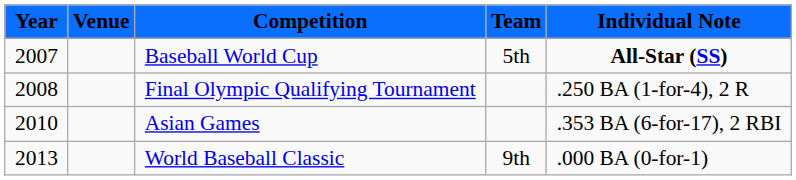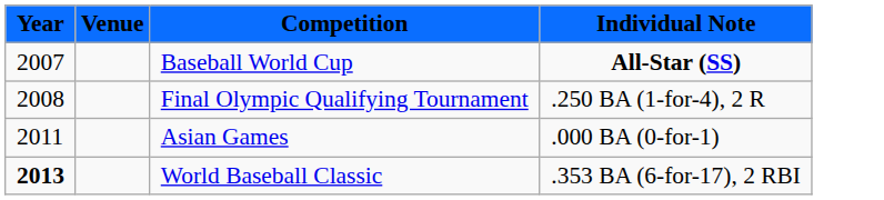- column: Team | 5th | 9th
Asian Games | Year: 2010 -> 2011
Asian Games | Individual Note: .353 BA (6-for-17), 2 RBI -> .000 BA (0-for-1)
World Baseball Classic | Year: normal -> bold
World Baseball Classic | Individual Note: .000 BA (0-for-1) -> .353 BA (6-for-17), 2 RBI
